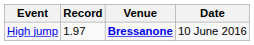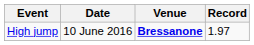columns swapped: Record <-> Date
